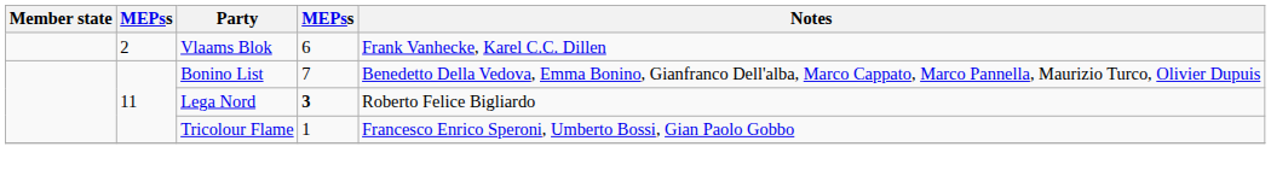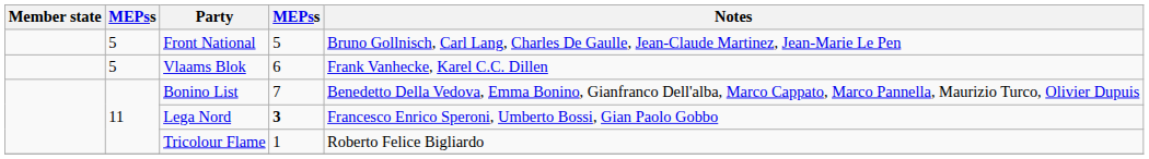+ row: 5 | Front National | 5 | Bruno Gollnisch, Carl Lang, Charles De Gaulle, Jean-Claude Martinez, Jean-Marie Le Pen
Vlaams Blok | column 2: 2 -> 5
Lega Nord | Notes: Roberto Felice Bigliardo -> Francesco Enrico Speroni, Umberto Bossi, Gian Paolo Gobbo
Tricolour Flame | Notes: Francesco Enrico Speroni, Umberto Bossi, Gian Paolo Gobbo -> Roberto Felice Bigliardo
